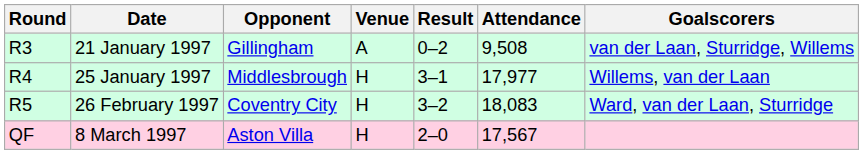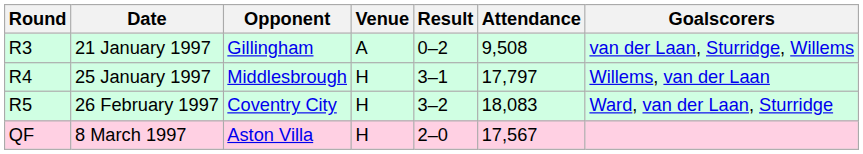25 January 1997 | Attendance: 17,977 -> 17,797
